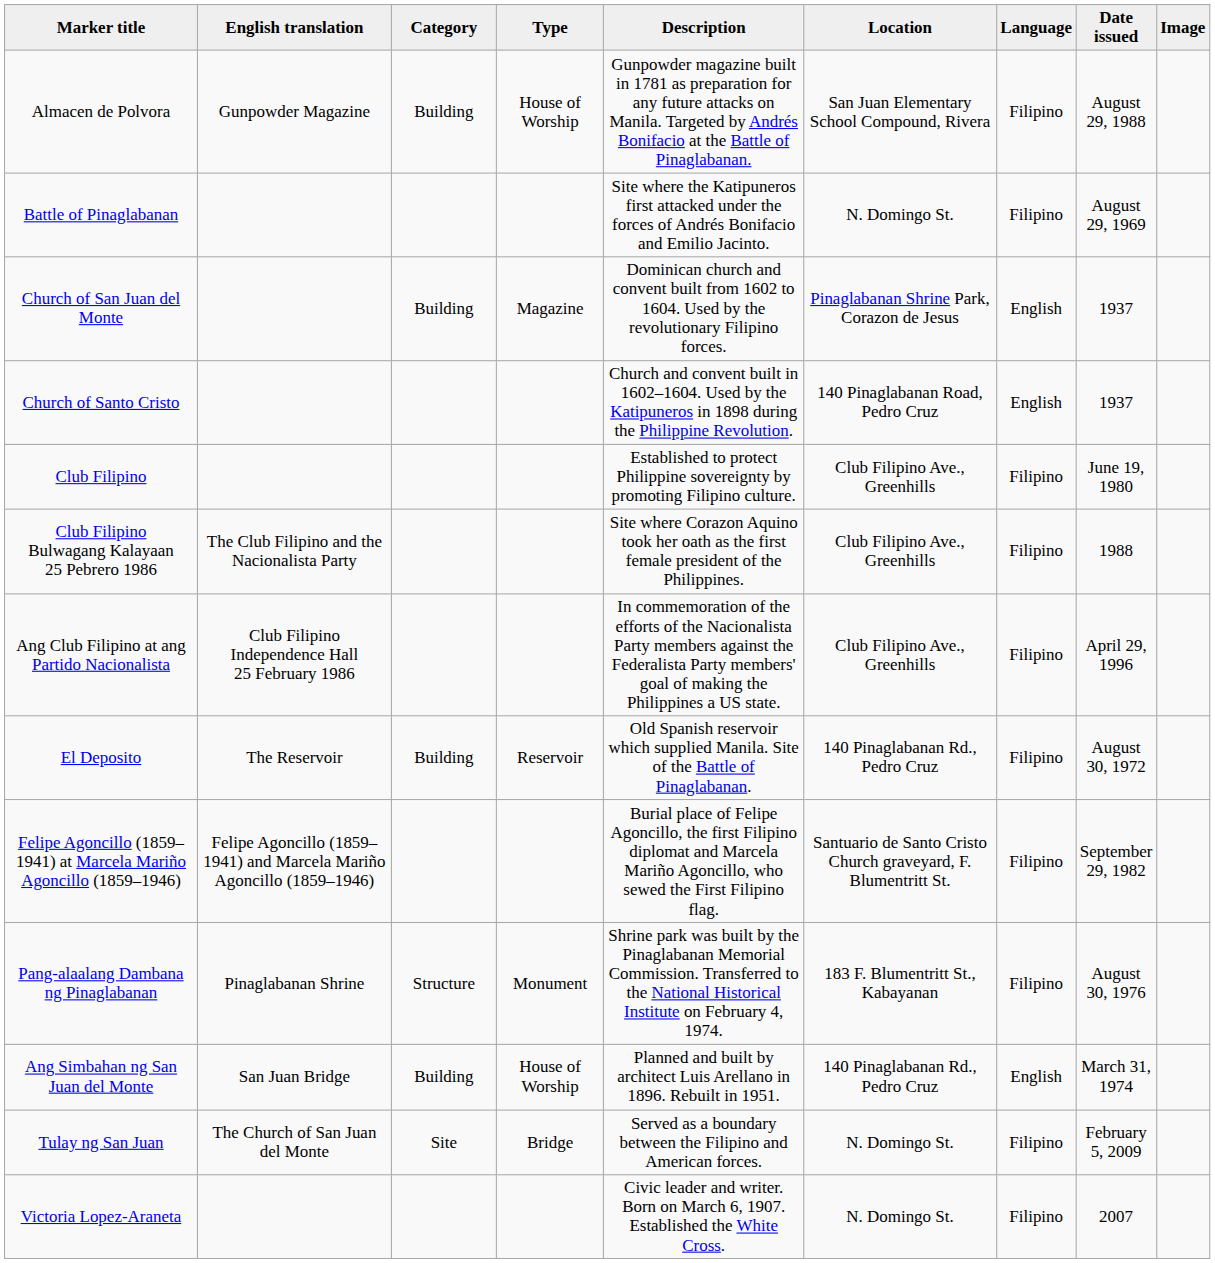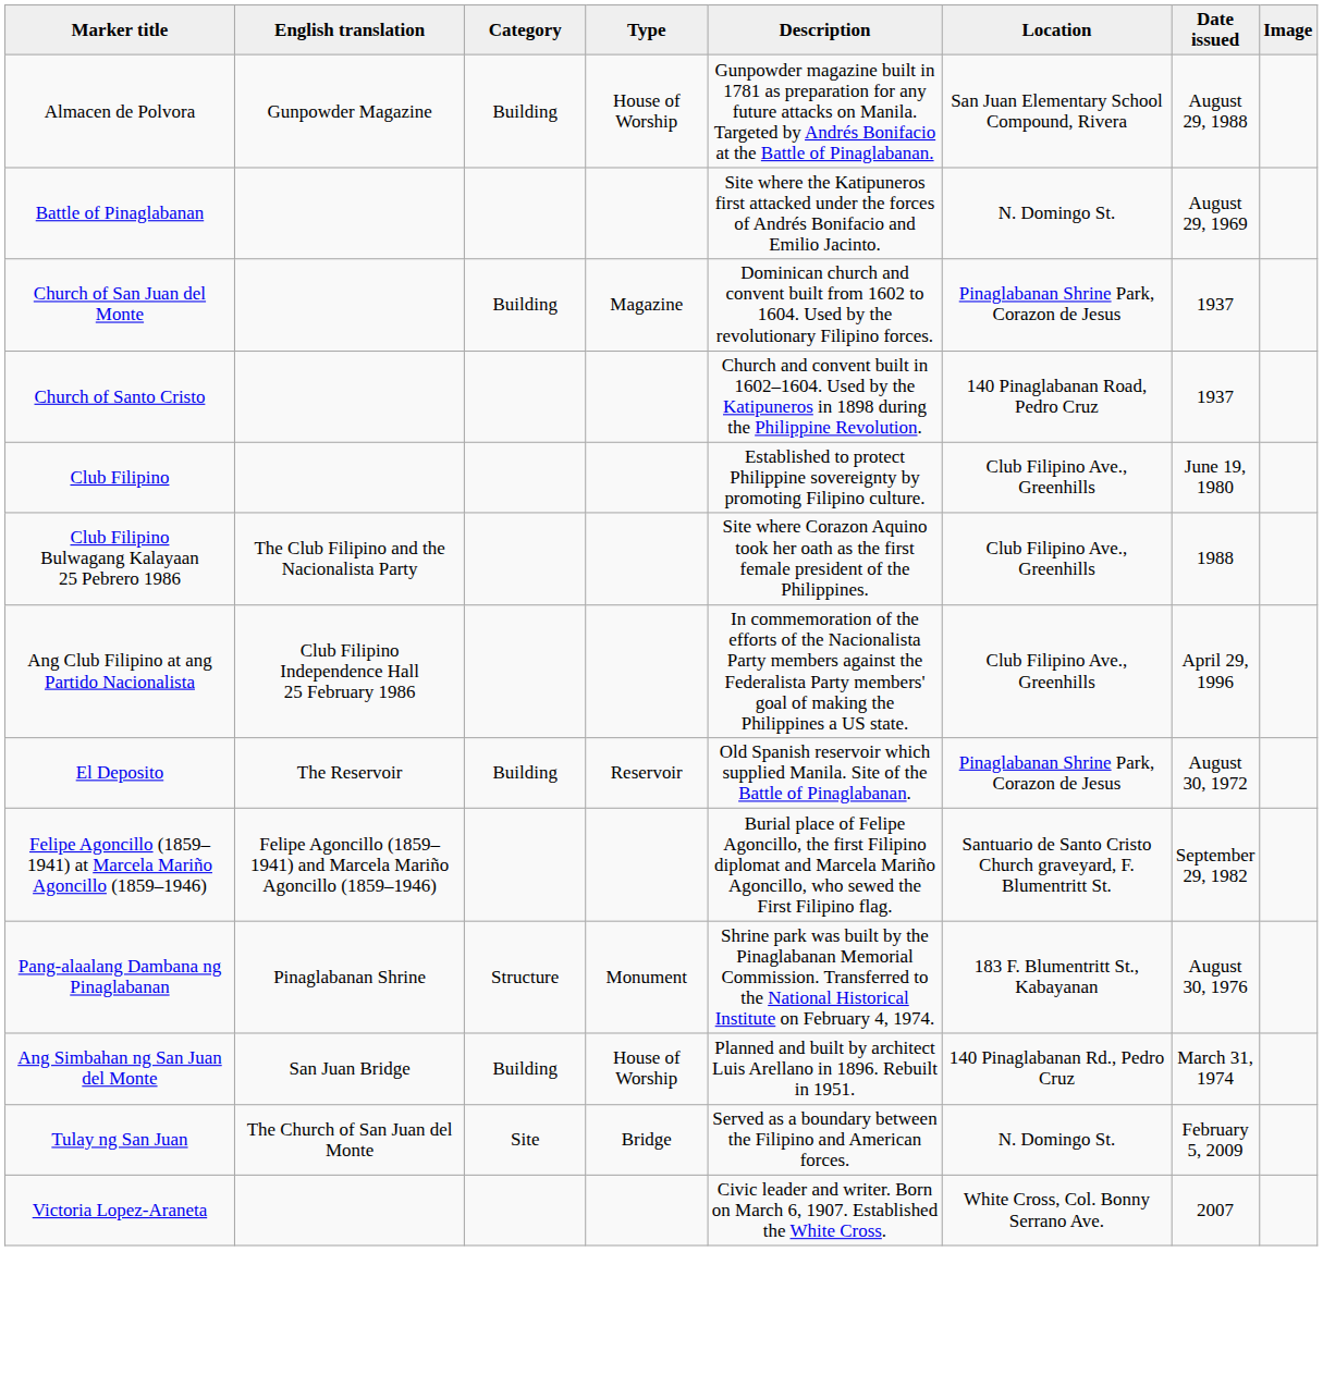- column: Language | Filipino | Filipino | English | English | Filipino | Filipino | Filipino | Filipino | Filipino | Filipino | English | Filipino | Filipino
El Deposito | Location: 140 Pinaglabanan Rd., Pedro Cruz -> Pinaglabanan Shrine Park, Corazon de Jesus
Victoria Lopez-Araneta | Location: N. Domingo St. -> White Cross, Col. Bonny Serrano Ave.
